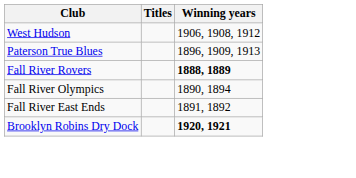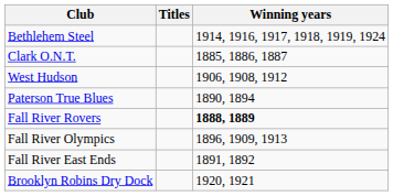+ row: Bethlehem Steel | 1914, 1916, 1917, 1918, 1919, 1924
+ row: Clark O.N.T. | 1885, 1886, 1887
Paterson True Blues | Winning years: 1896, 1909, 1913 -> 1890, 1894
Fall River Olympics | Winning years: 1890, 1894 -> 1896, 1909, 1913
Brooklyn Robins Dry Dock | Winning years: bold -> normal
